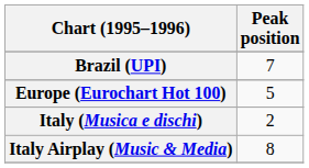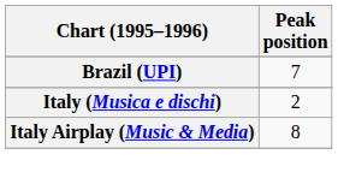- row: Europe (Eurochart Hot 100) | 5
